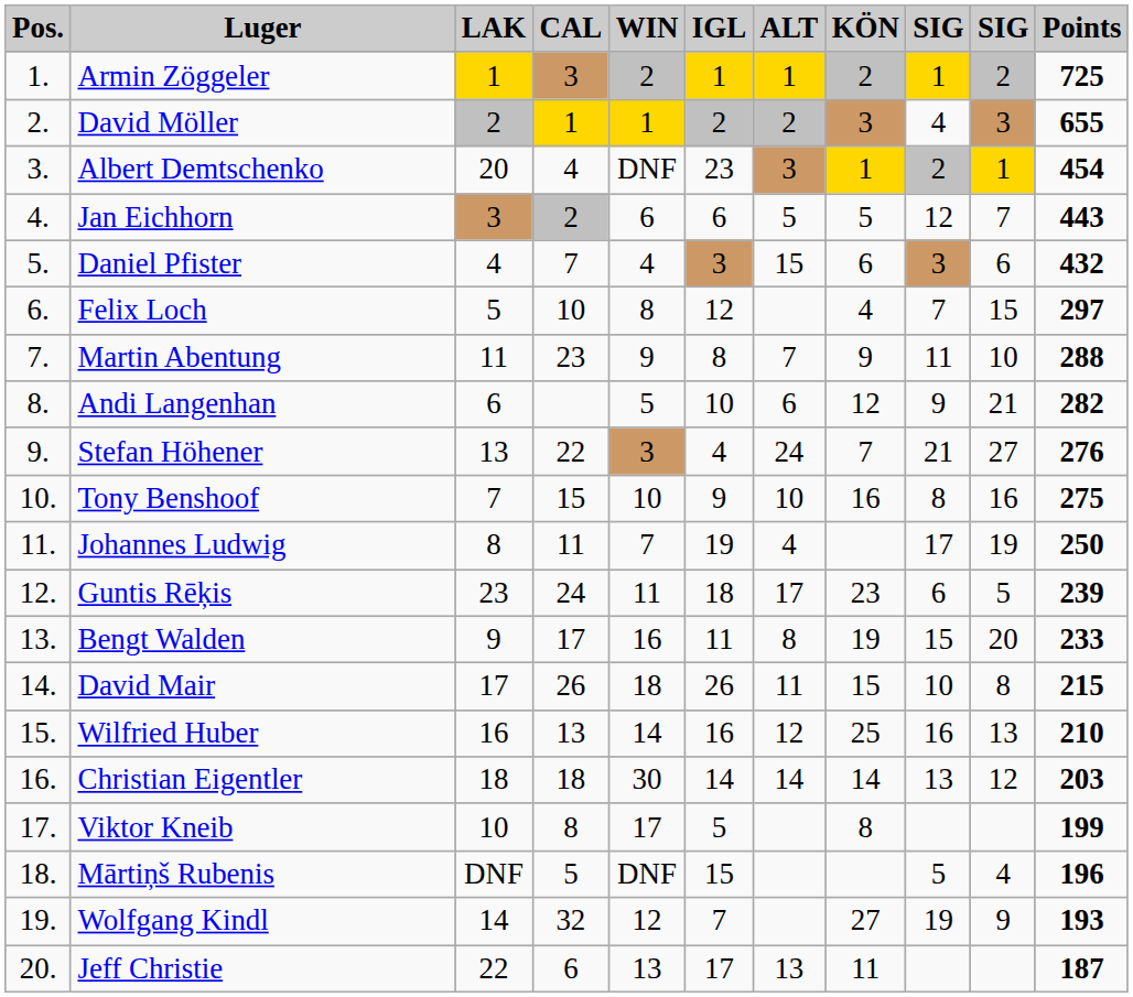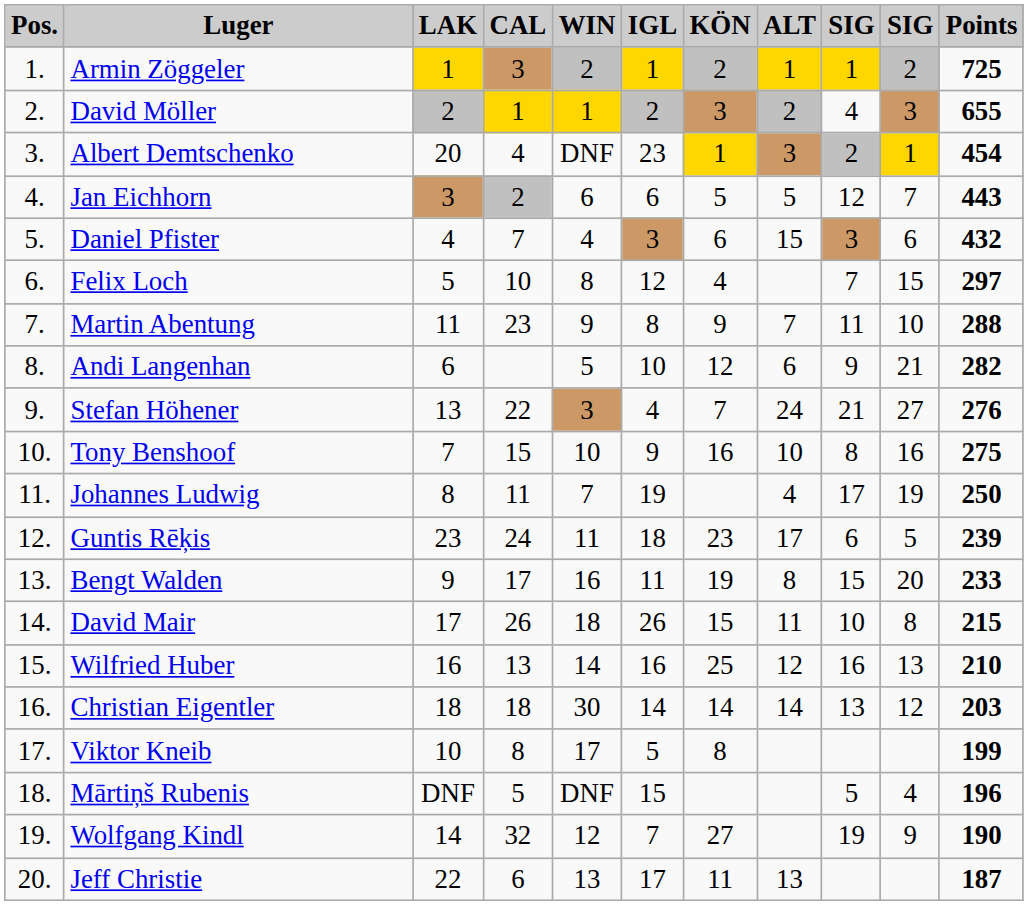columns swapped: KÖN <-> ALT
Wolfgang Kindl | Points: 193 -> 190
